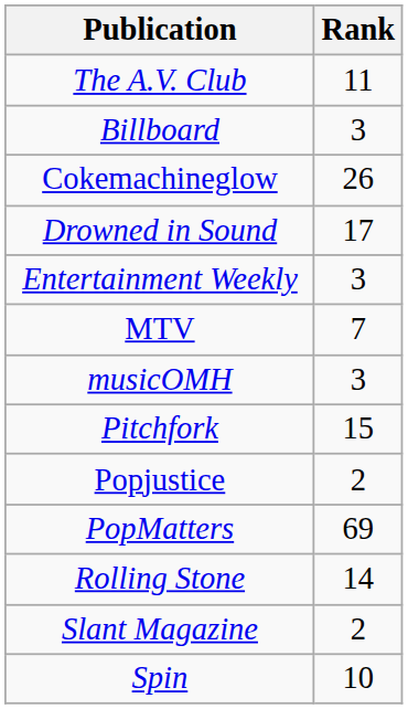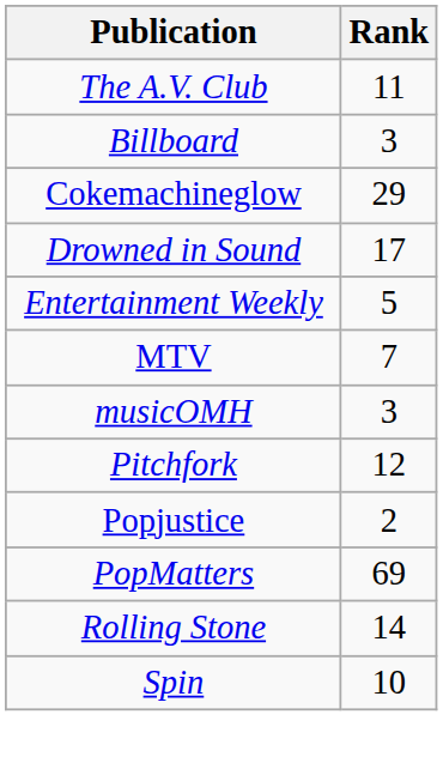Cokemachineglow | Rank: 26 -> 29
Entertainment Weekly | Rank: 3 -> 5
Pitchfork | Rank: 15 -> 12
- row: Slant Magazine | 2
